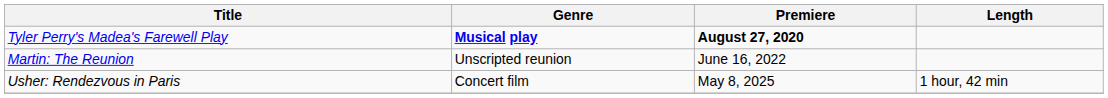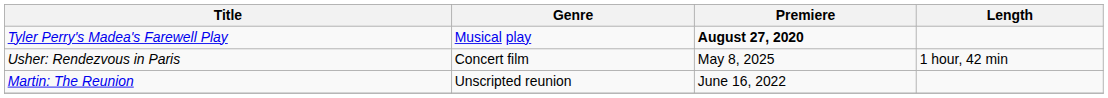Tyler Perry's Madea's Farewell Play | Genre: bold -> normal
rows swapped: Martin: The Reunion <-> Usher: Rendezvous in Paris
